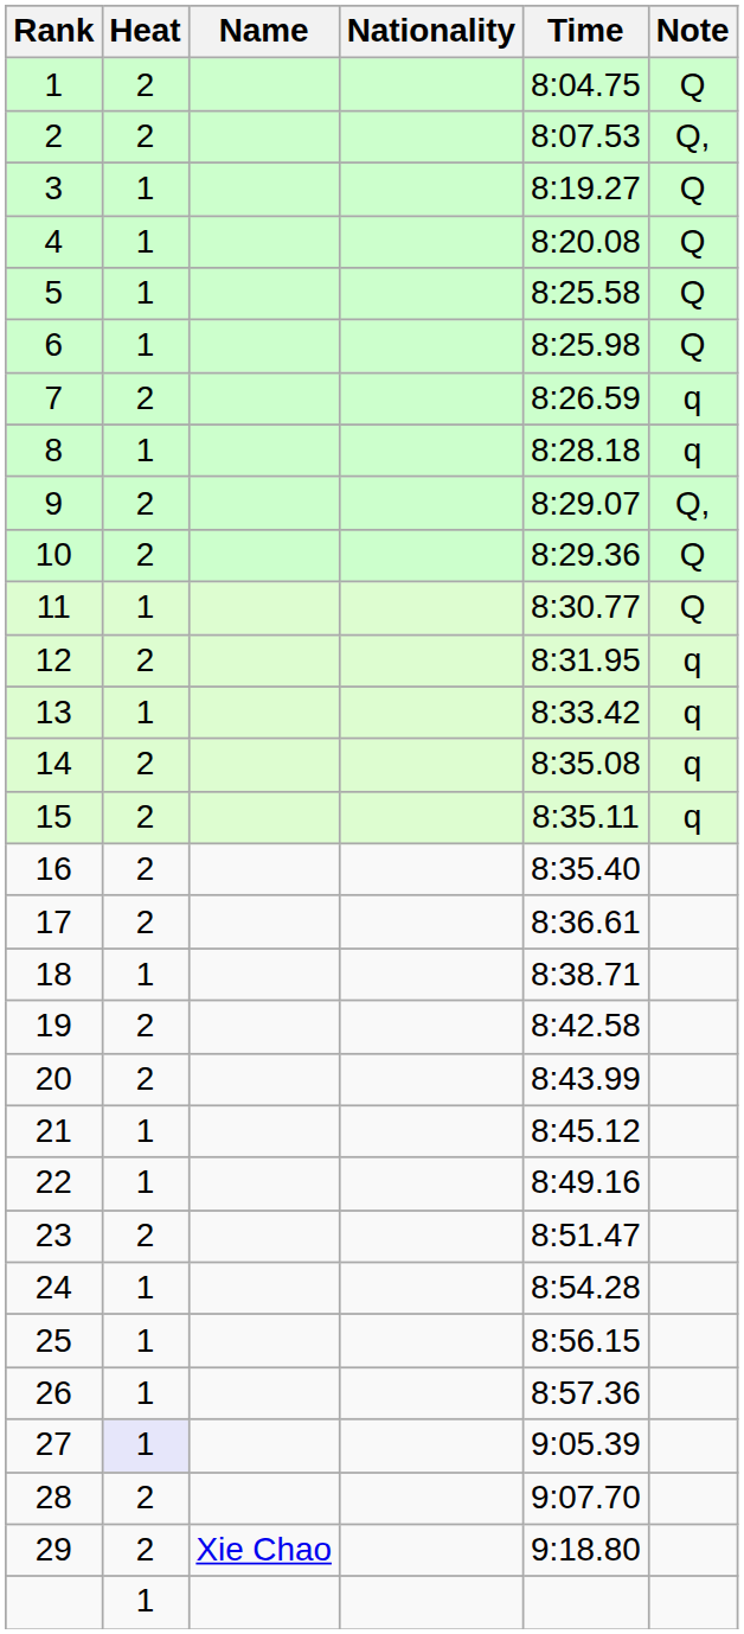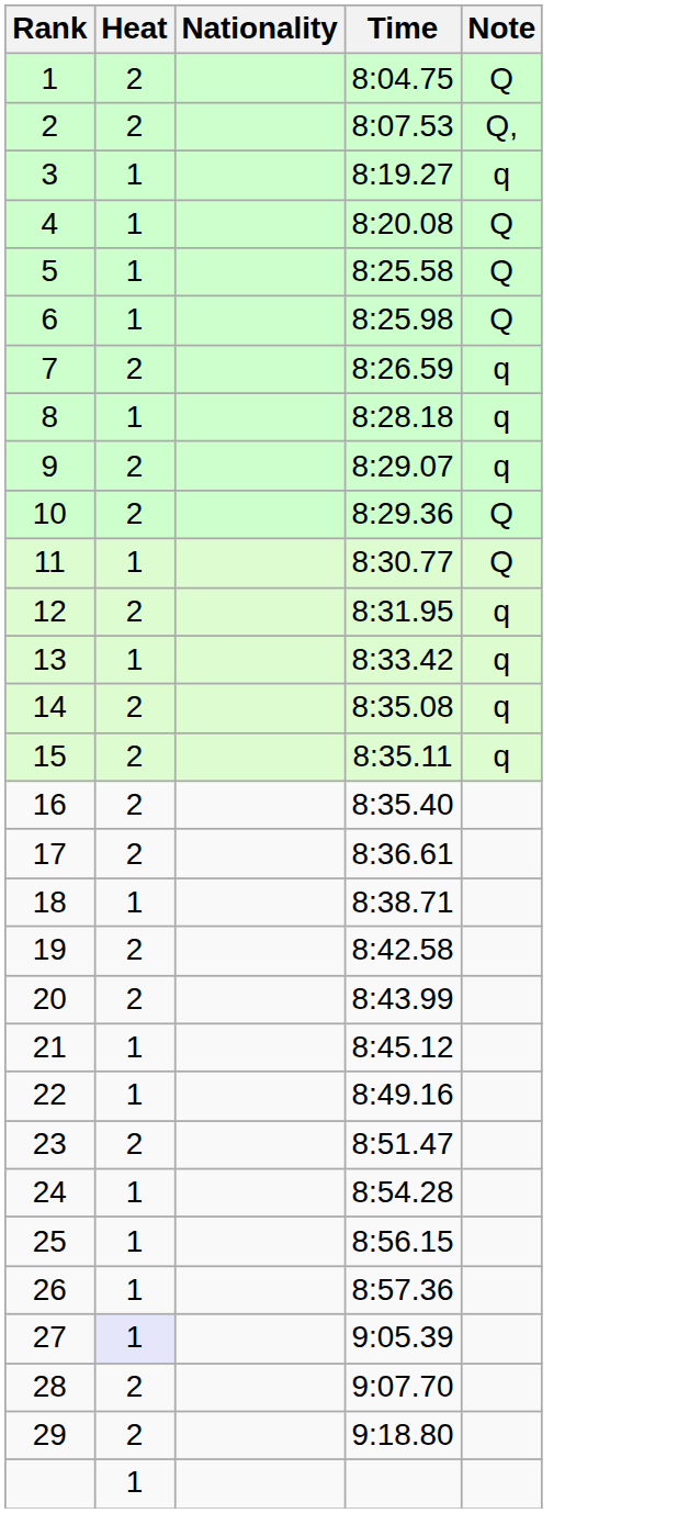- column: Name | Xie Chao
3 | Note: Q -> q
9 | Note: Q, -> q
